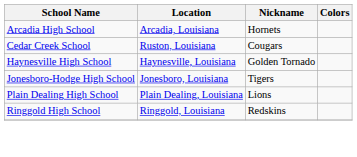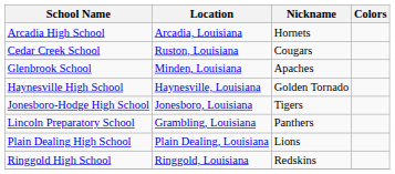+ row: Glenbrook School | Minden, Louisiana | Apaches
+ row: Lincoln Preparatory School | Grambling, Louisiana | Panthers
